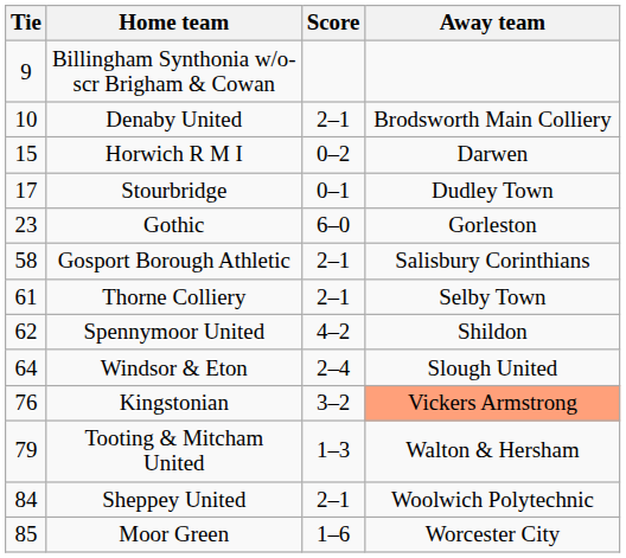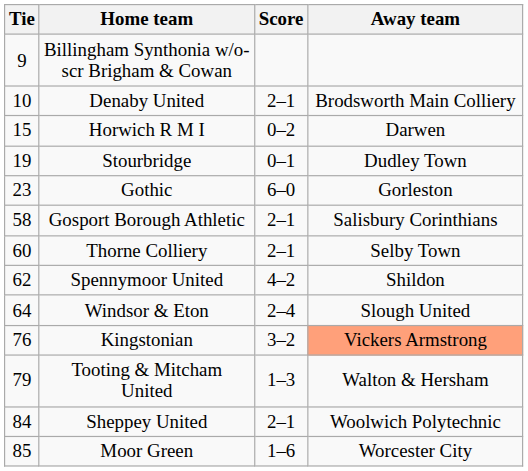Stourbridge | Tie: 17 -> 19
Thorne Colliery | Tie: 61 -> 60
